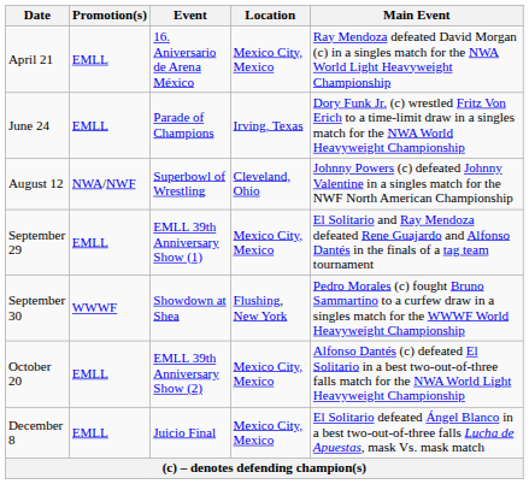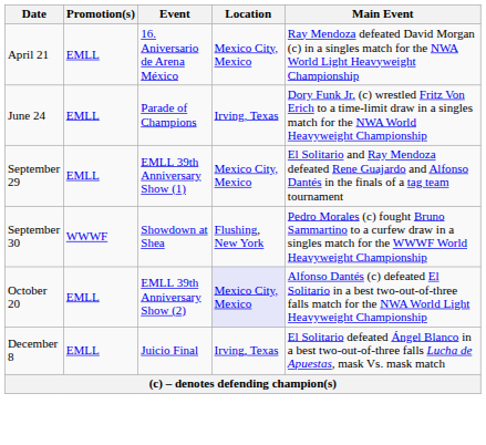- row: August 12 | NWA/NWF | Superbowl of Wrestling | Cleveland, Ohio | Johnny Powers (c) defeated Johnny Valentine in a singles match for the NWF North American Championship
October 20 | Location: no background -> lavender background
December 8 | Location: Mexico City, Mexico -> Irving, Texas
